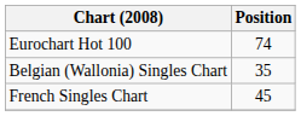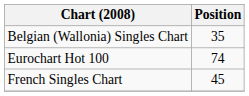rows swapped: Belgian (Wallonia) Singles Chart <-> Eurochart Hot 100
